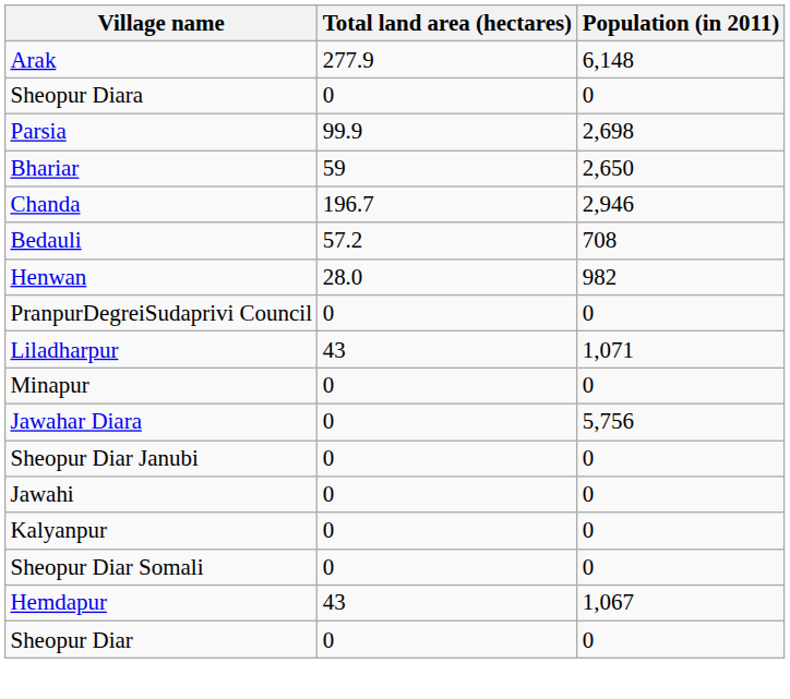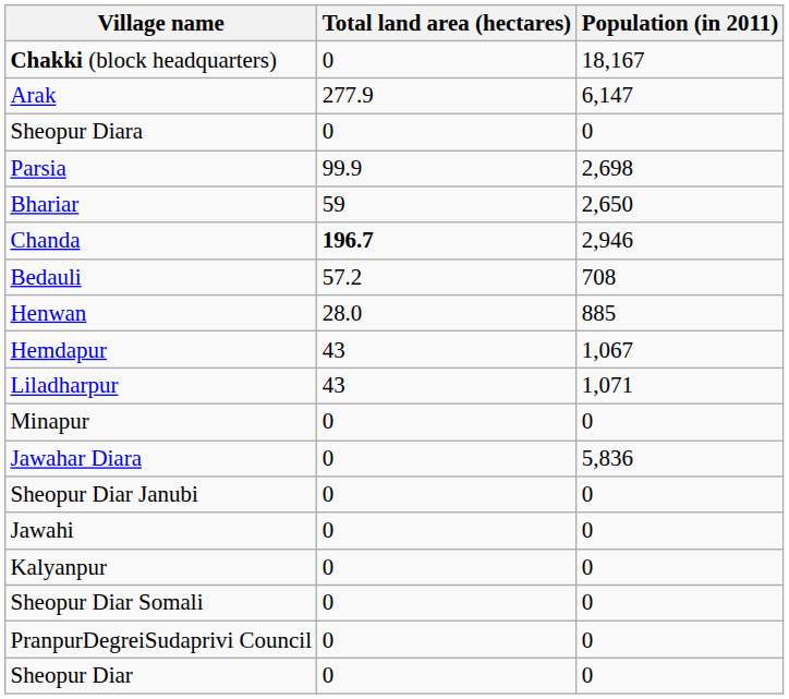+ row: Chakki (block headquarters) | 0 | 18,167
Arak | Population (in 2011): 6,148 -> 6,147
Chanda | Total land area (hectares): normal -> bold
Henwan | Population (in 2011): 982 -> 885
rows swapped: Hemdapur <-> PranpurDegreiSudaprivi Council
Jawahar Diara | Population (in 2011): 5,756 -> 5,836
